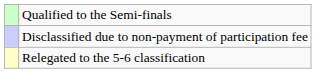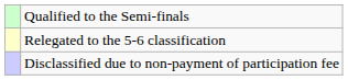rows swapped: Relegated to the 5-6 classification <-> Disclassified due to non-payment of participation fee
